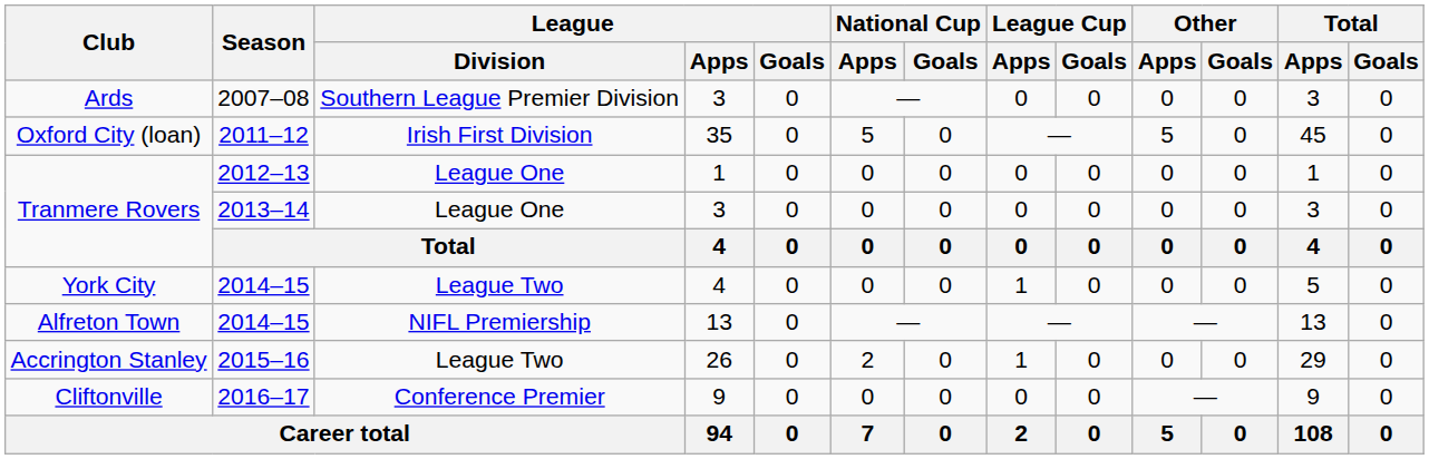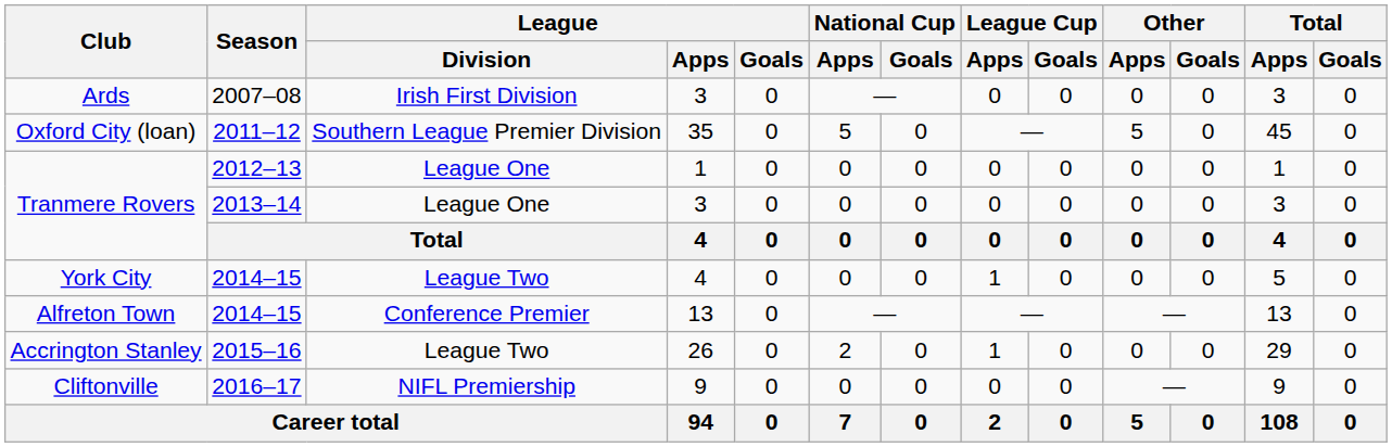Ards | League / Division: Southern League Premier Division -> Irish First Division
Oxford City (loan) | League / Division: Irish First Division -> Southern League Premier Division
Alfreton Town | League / Division: NIFL Premiership -> Conference Premier
Cliftonville | League / Division: Conference Premier -> NIFL Premiership
